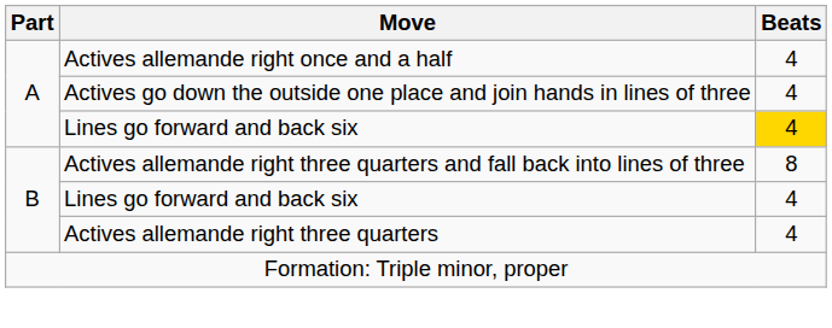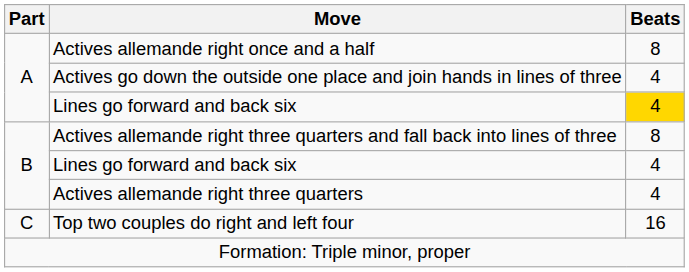Actives allemande right once and a half | Beats: 4 -> 8
+ row: C | Top two couples do right and left four | 16
